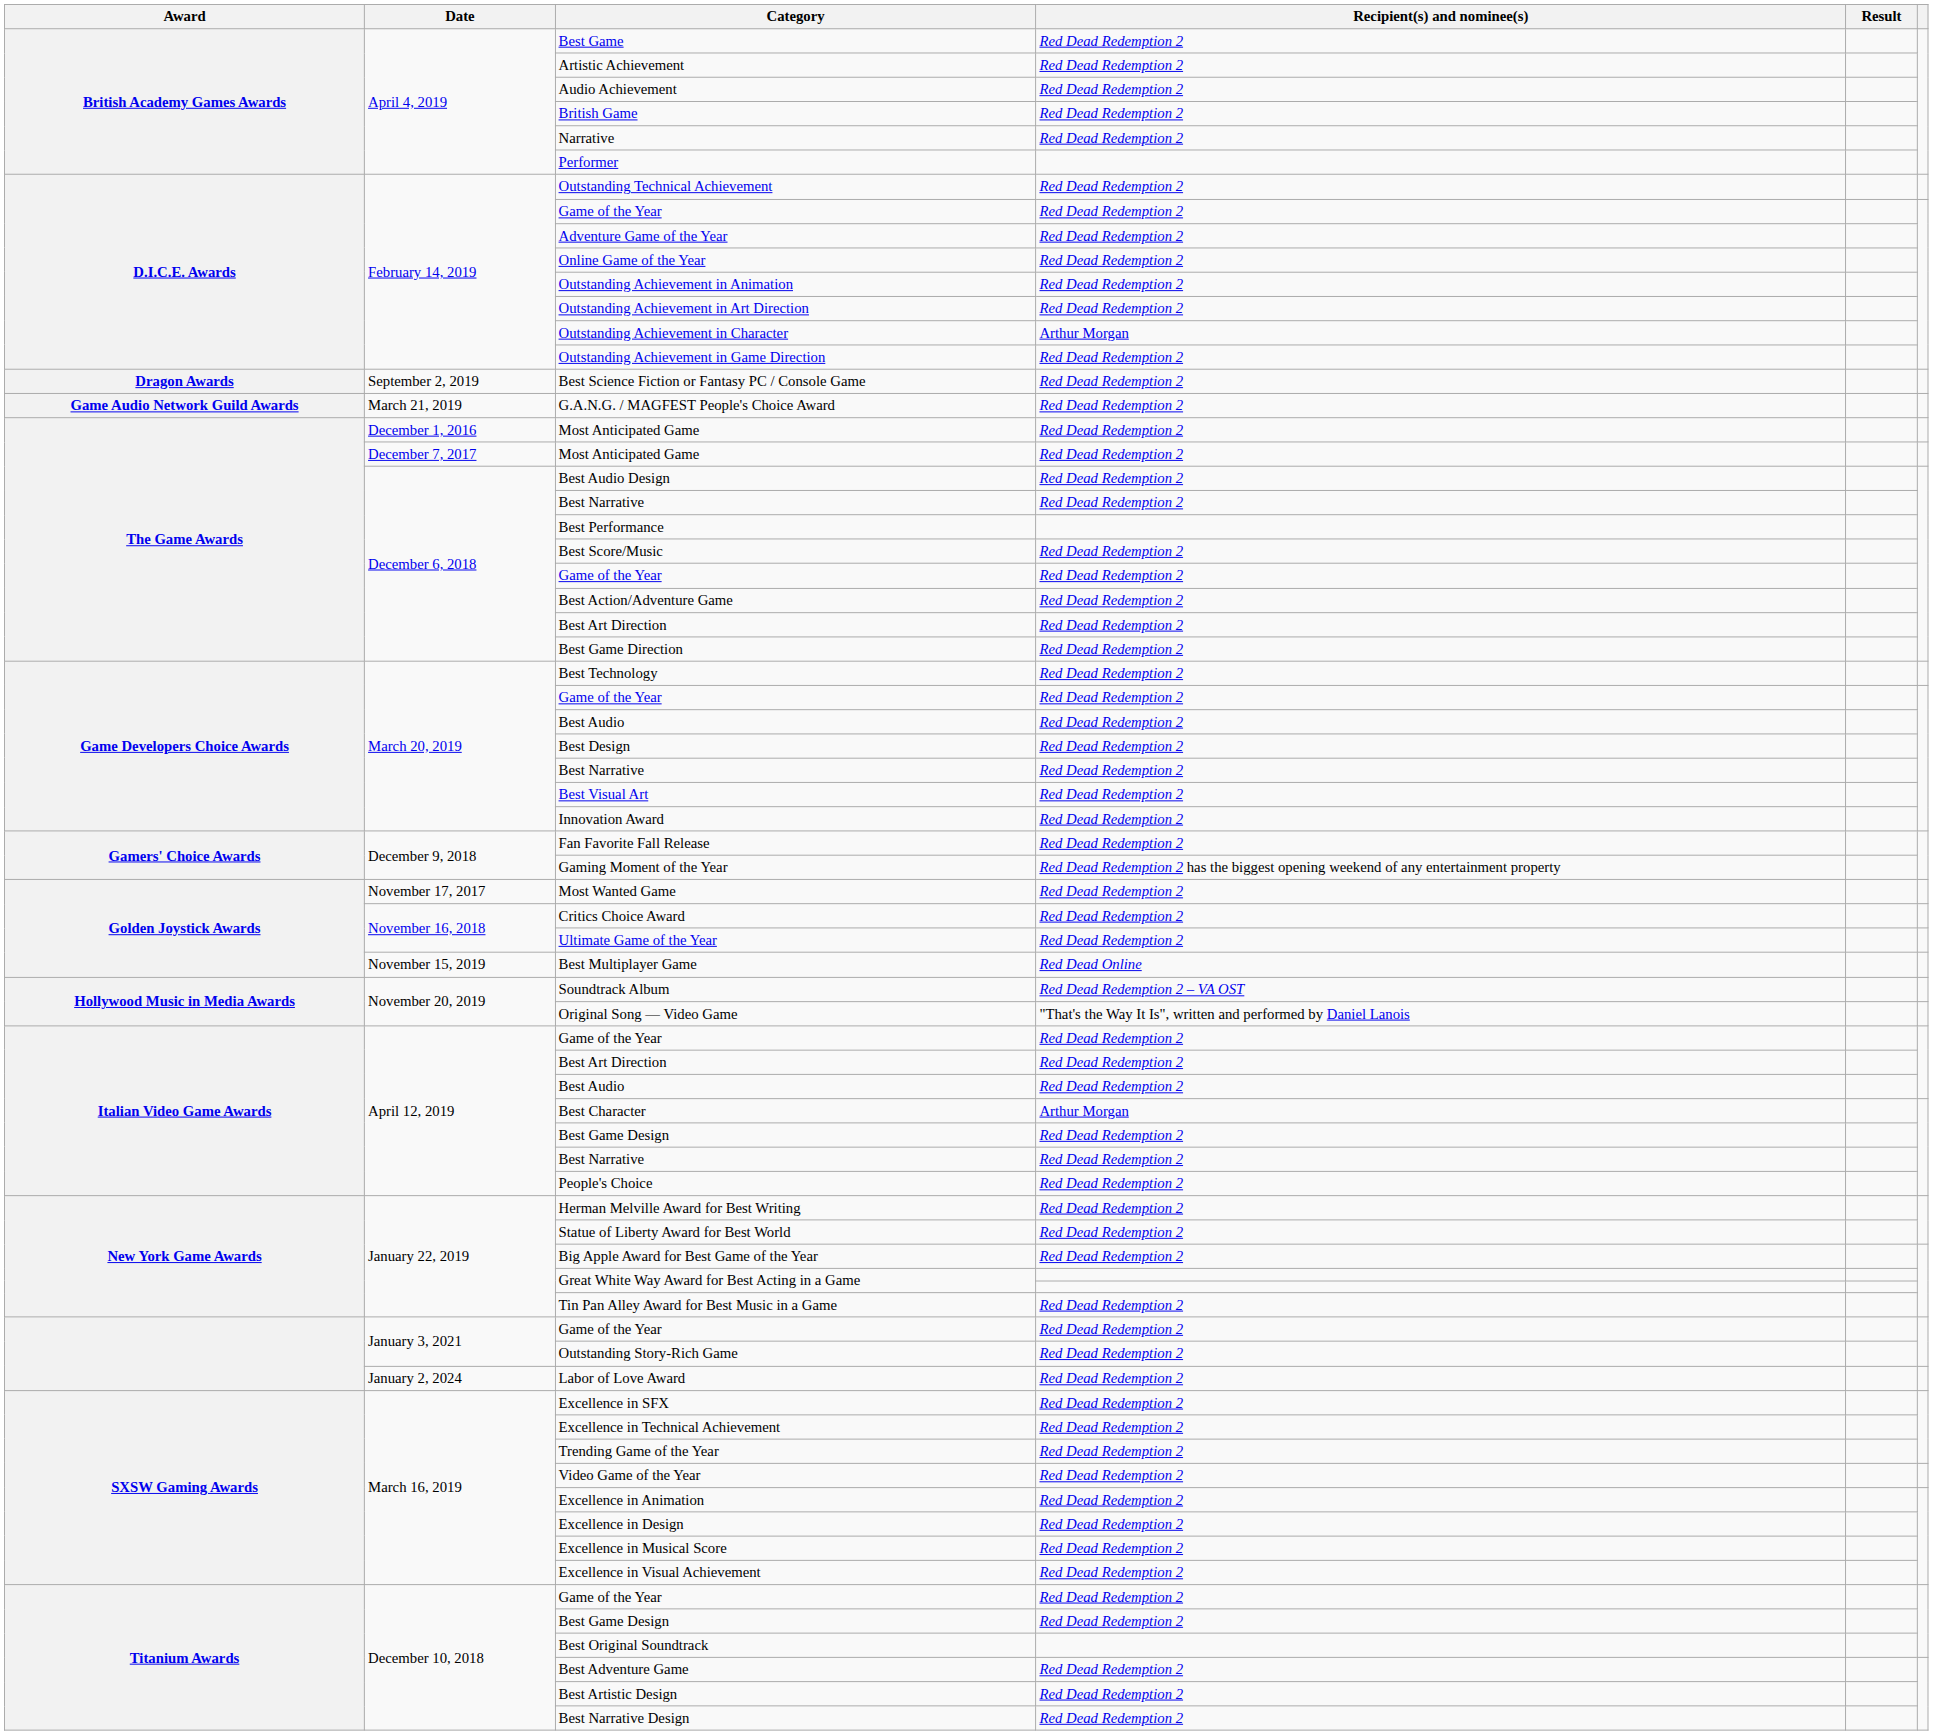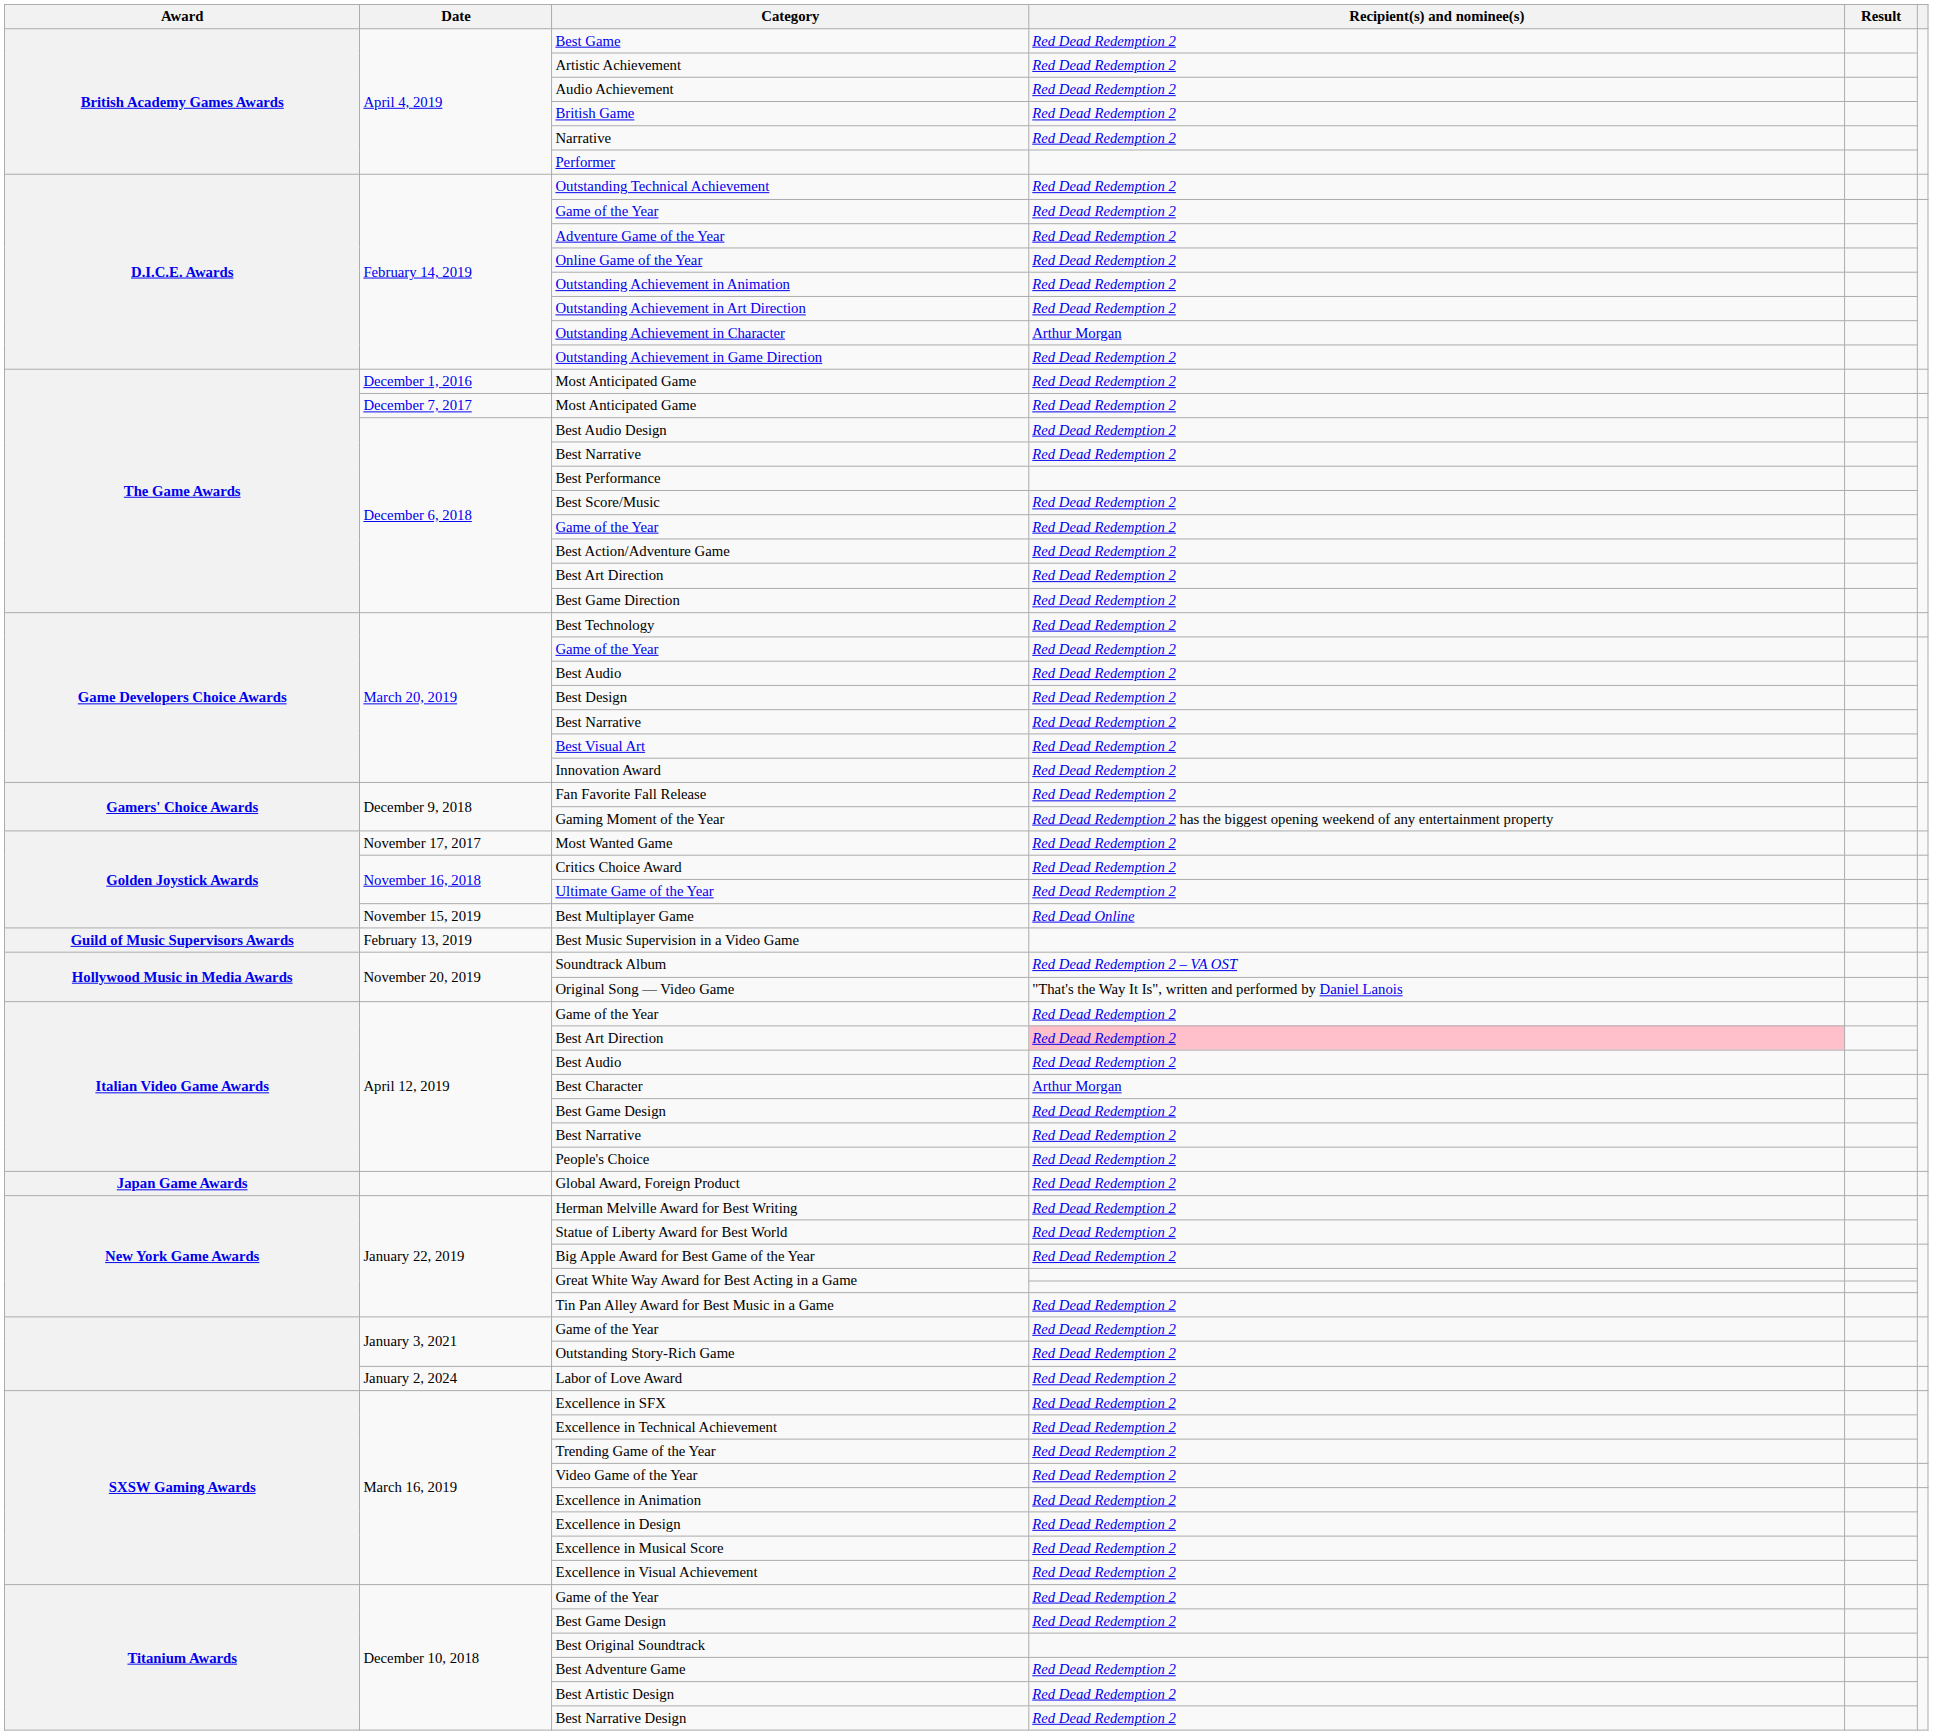- row: Dragon Awards | September 2, 2019 | Best Science Fiction or Fantasy PC / Console Game | Red Dead Redemption 2
- row: Game Audio Network Guild Awards | March 21, 2019 | G.A.N.G. / MAGFEST People's Choice Award | Red Dead Redemption 2
+ row: Guild of Music Supervisors Awards | February 13, 2019 | Best Music Supervision in a Video Game
April 12, 2019 / Best Art Direction | Recipient(s) and nominee(s): no background -> pink background
+ row: Japan Game Awards | Global Award, Foreign Product | Red Dead Redemption 2
